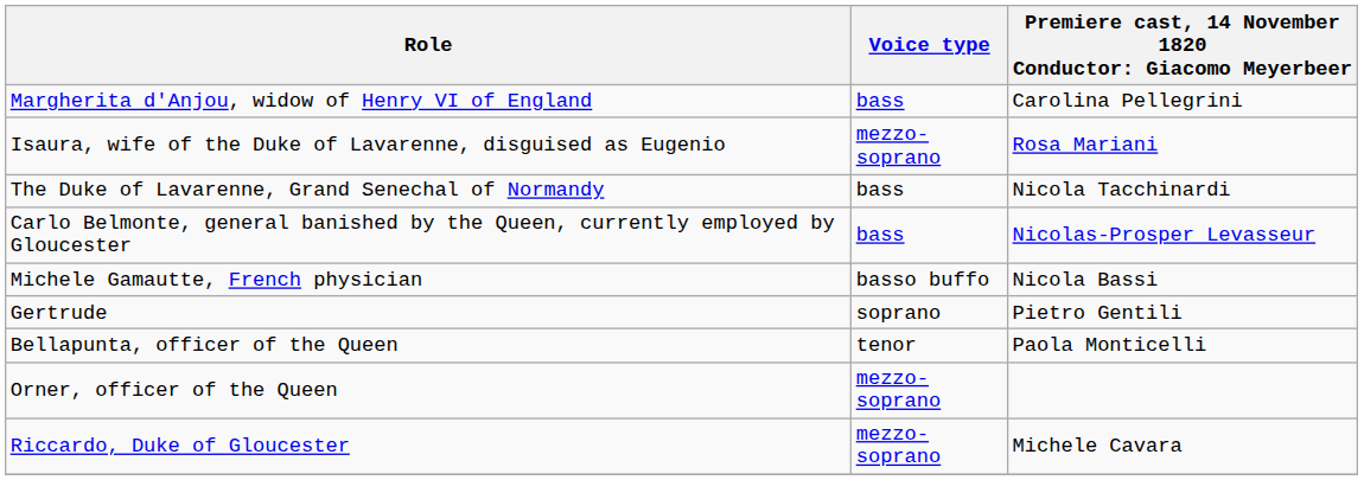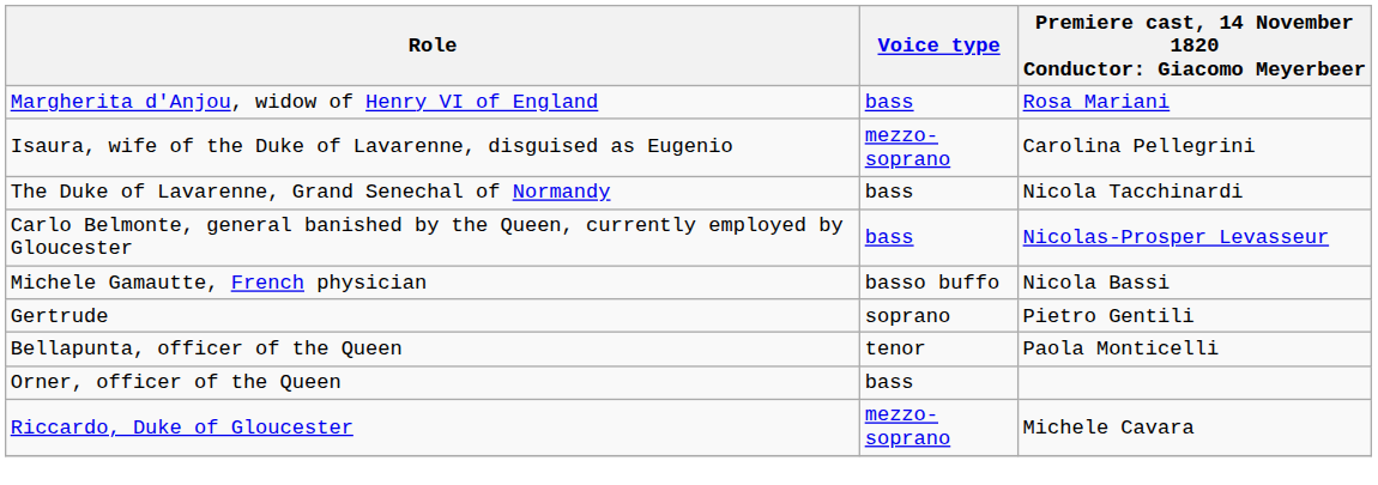Margherita d'Anjou, widow of Henry VI of England | column 3: Carolina Pellegrini -> Rosa Mariani
Isaura, wife of the Duke of Lavarenne, disguised as Eugenio | column 3: Rosa Mariani -> Carolina Pellegrini
Orner, officer of the Queen | Voice type: mezzo-soprano -> bass
